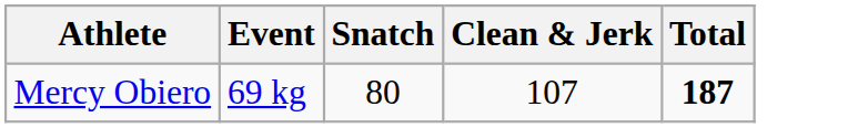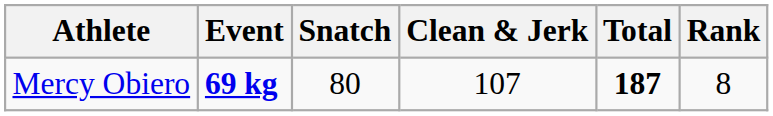+ column: Rank | 8
Mercy Obiero | Event: normal -> bold
